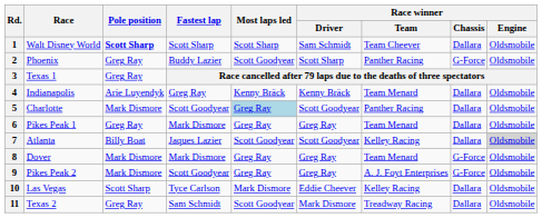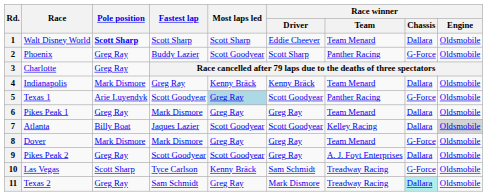1 | Race winner / Driver: Sam Schmidt -> Eddie Cheever
1 | Race winner / Team: Team Cheever -> Team Menard
3 | Race: Texas 1 -> Charlotte
4 | Pole position: Arie Luyendyk -> Mark Dismore
5 | Race: Charlotte -> Texas 1
5 | Pole position: Mark Dismore -> Arie Luyendyk
5 | Race winner / Chassis: Dallara -> G-Force
9 | Pole position: Mark Dismore -> Greg Ray
9 | Most laps led: Greg Ray -> Scott Goodyear
9 | Race winner / Chassis: G-Force -> Dallara
10 | Most laps led: Mark Dismore -> Kenny Bräck
10 | Race winner / Driver: Eddie Cheever -> Sam Schmidt
10 | Race winner / Team: Kelley Racing -> Treadway Racing
10 | Race winner / Chassis: Dallara -> G-Force
11 | Most laps led: Scott Goodyear -> Greg Ray
11 | Race winner / Chassis: no background -> paleturquoise background
